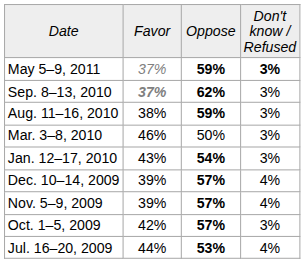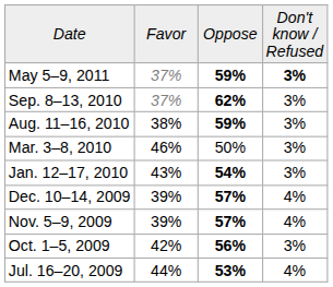Sep. 8–13, 2010 | column 2: bold -> normal
Oct. 1–5, 2009 | column 3: 57% -> 56%
